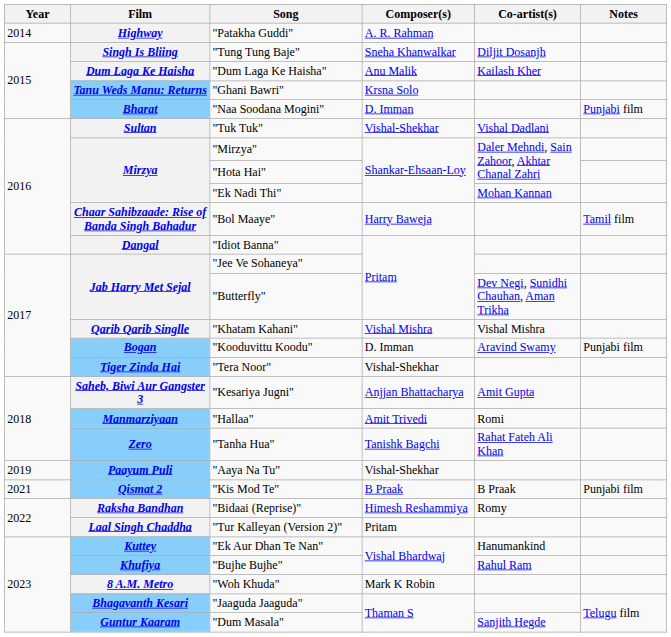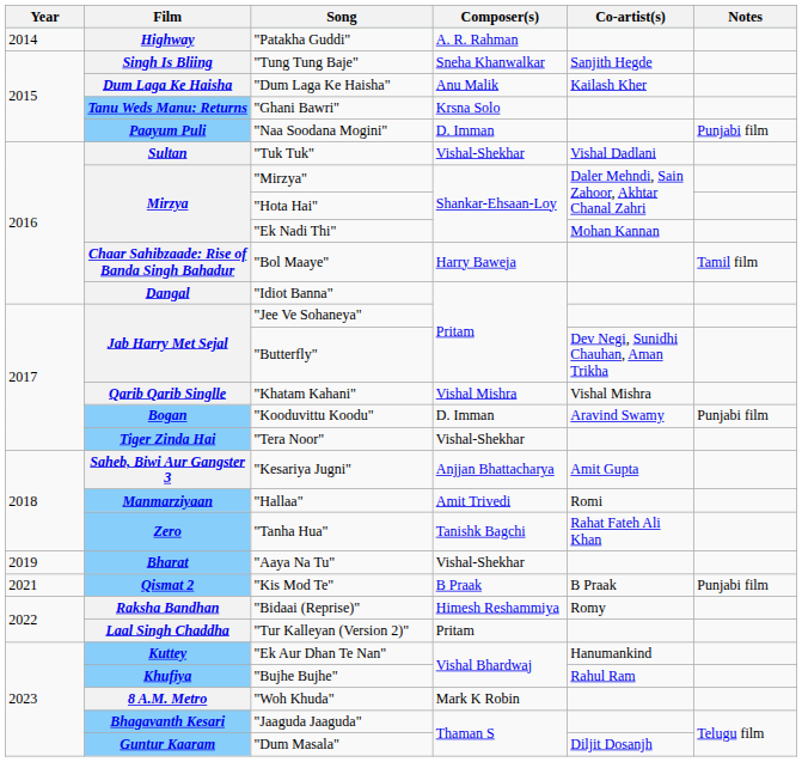"Tung Tung Baje" | Co-artist(s): Diljit Dosanjh -> Sanjith Hegde
"Naa Soodana Mogini" | Film: Bharat -> Paayum Puli
"Aaya Na Tu" | Film: Paayum Puli -> Bharat
"Dum Masala" | Co-artist(s): Sanjith Hegde -> Diljit Dosanjh
